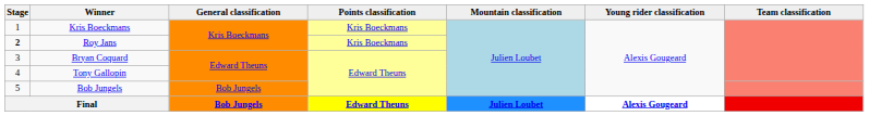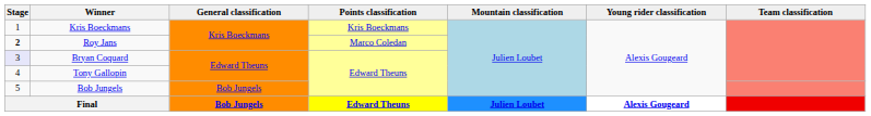Roy Jans | Points classification: Kris Boeckmans -> Marco Coledan
Bryan Coquard | Stage: no background -> lavender background
